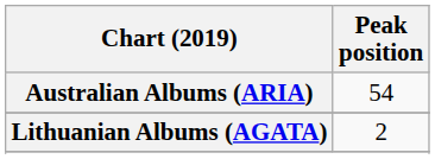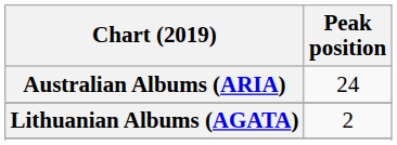Australian Albums (ARIA) | Peak position: 54 -> 24
